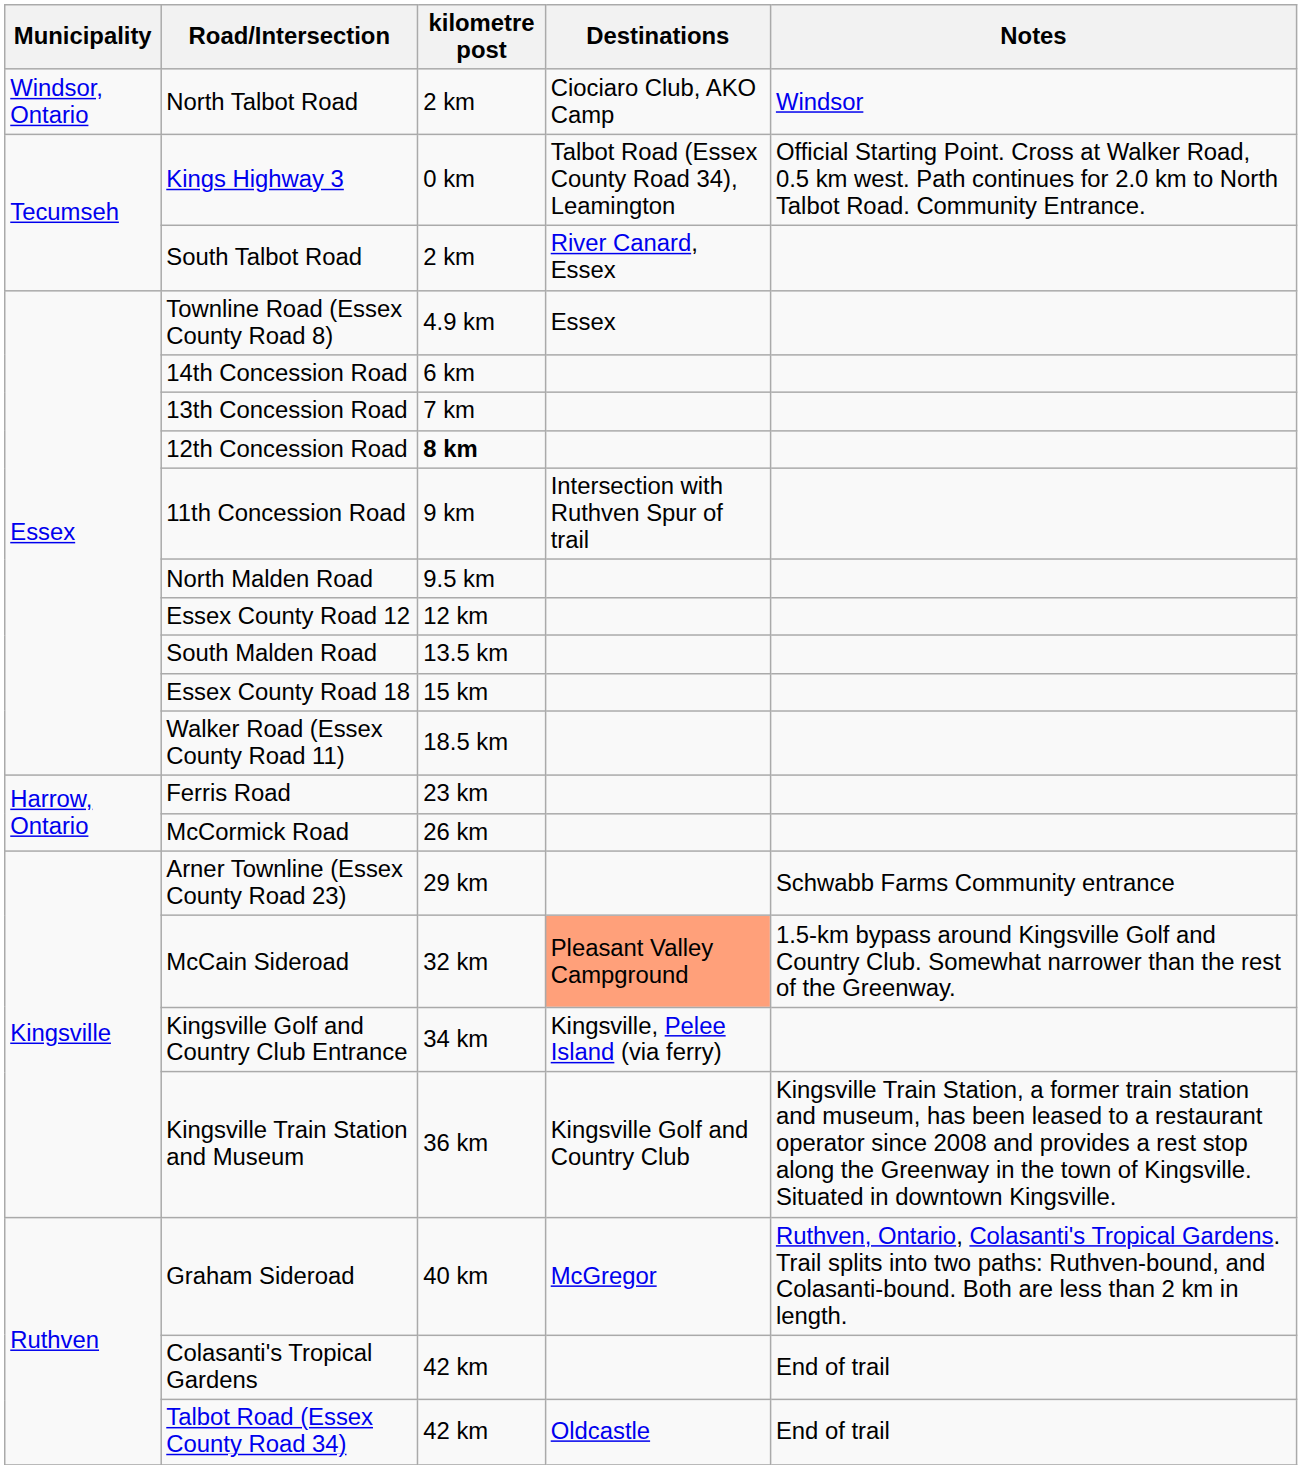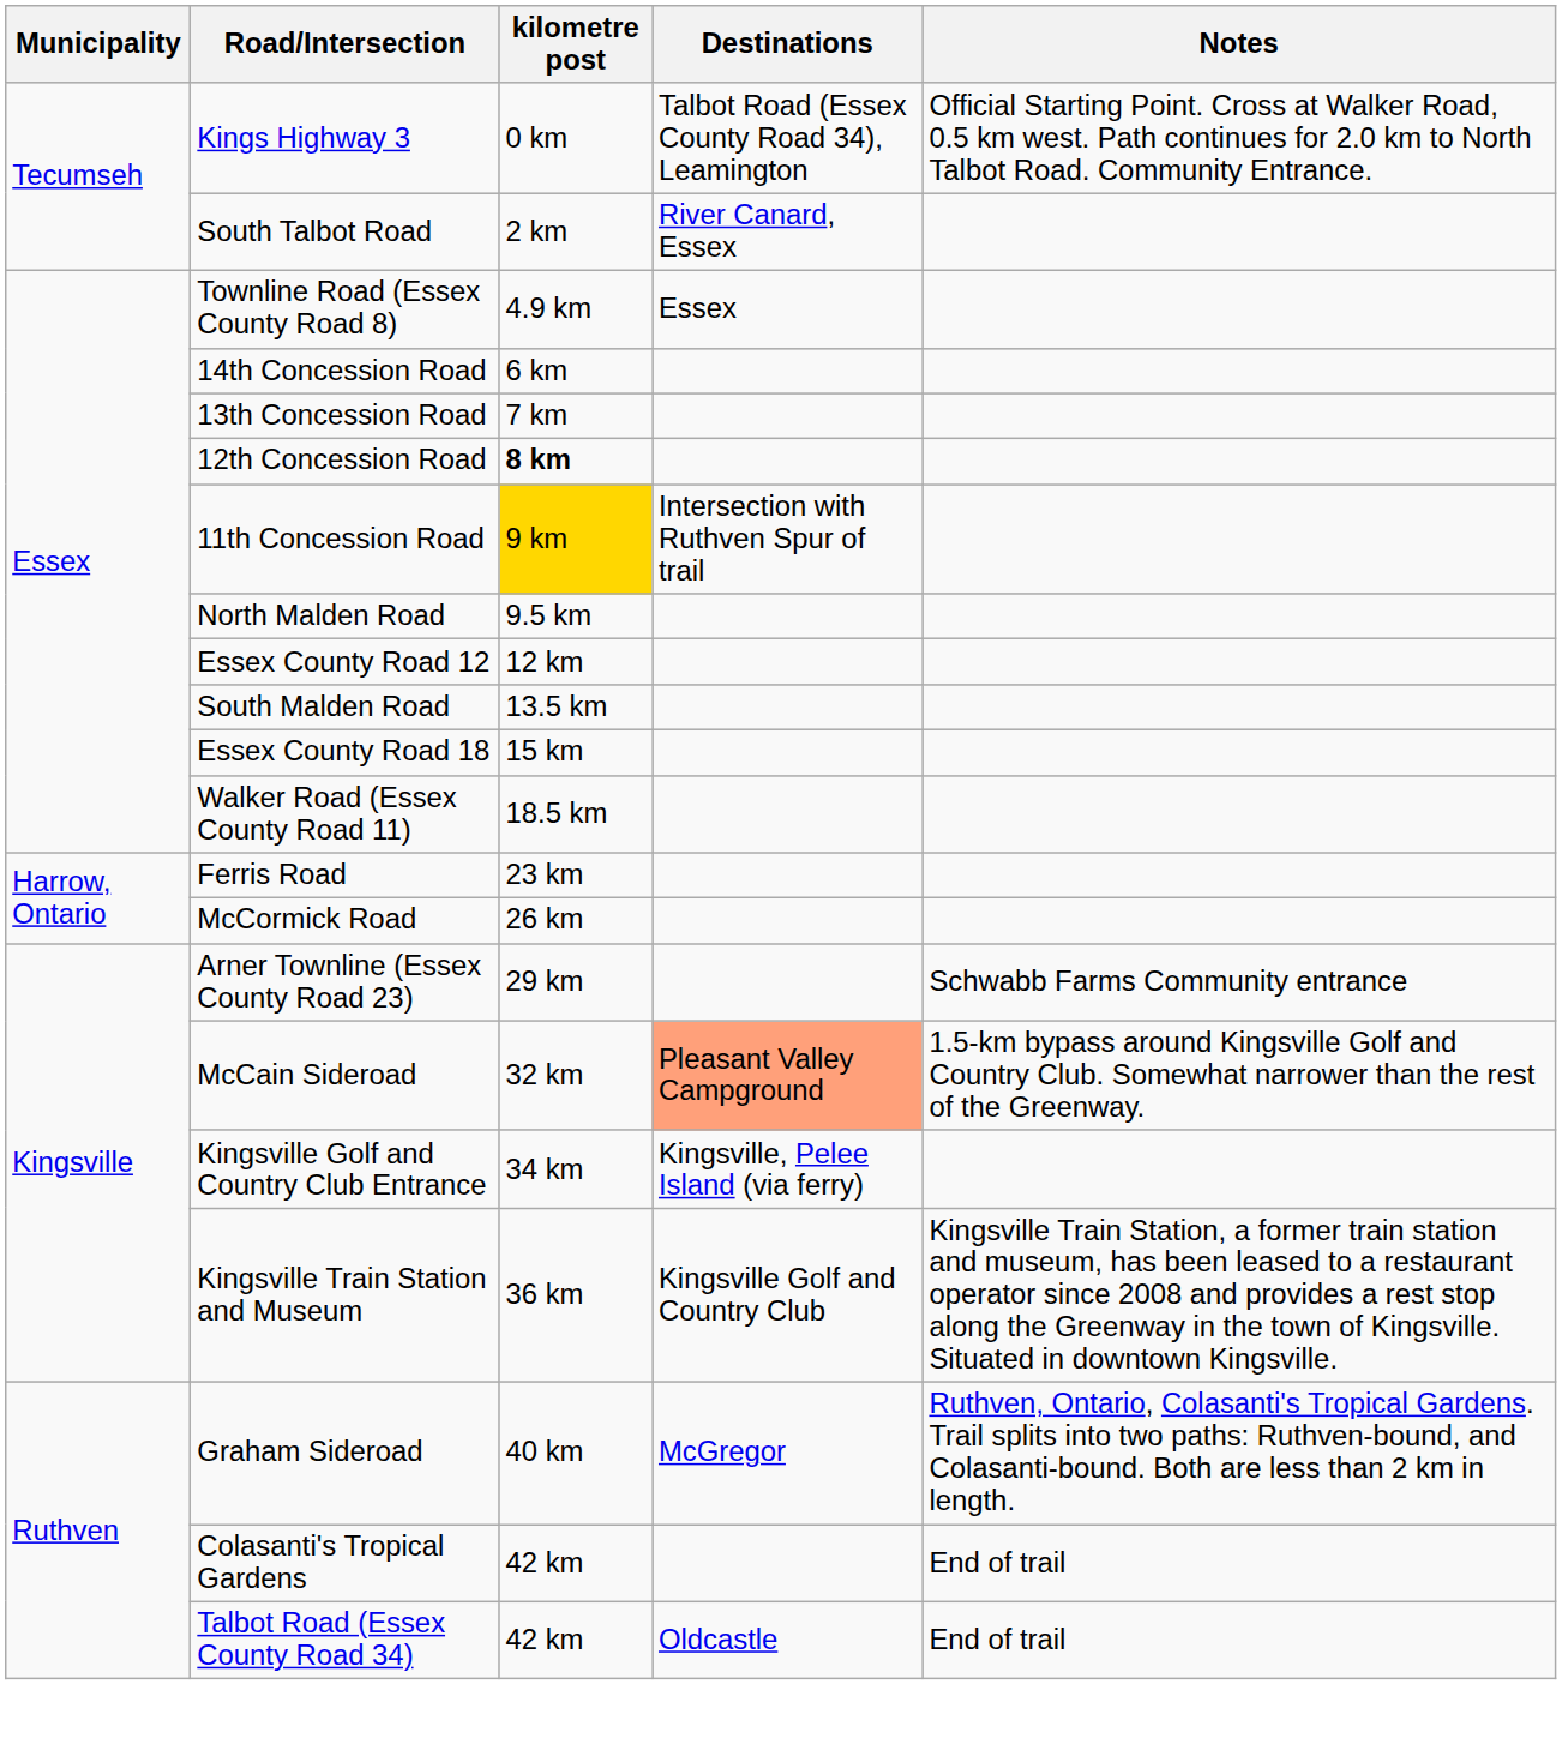- row: Windsor, Ontario | North Talbot Road | 2 km | Ciociaro Club, AKO Camp | Windsor
11th Concession Road | kilometre post: no background -> gold background
